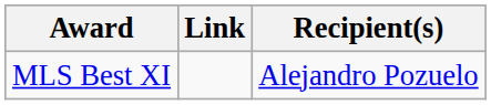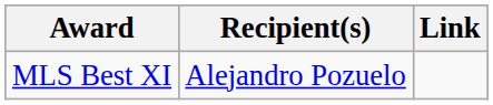columns swapped: Recipient(s) <-> Link
